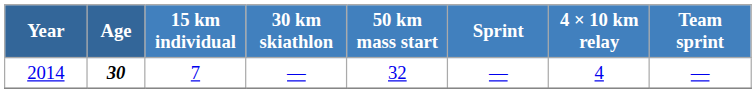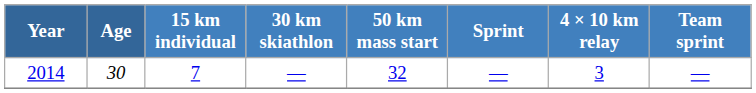2014 | Age: bold -> normal
2014 | 4 × 10 km relay: 4 -> 3
